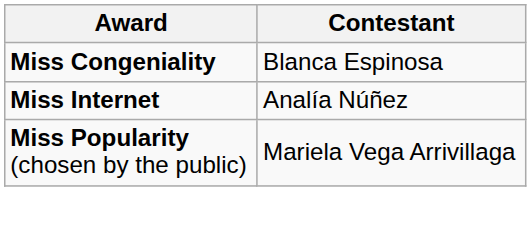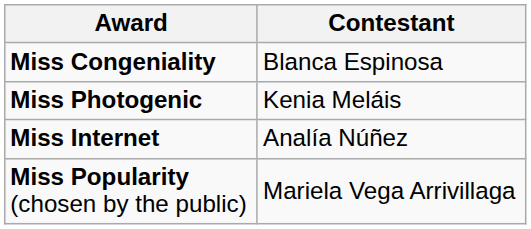+ row: Miss Photogenic | Kenia Meláis
